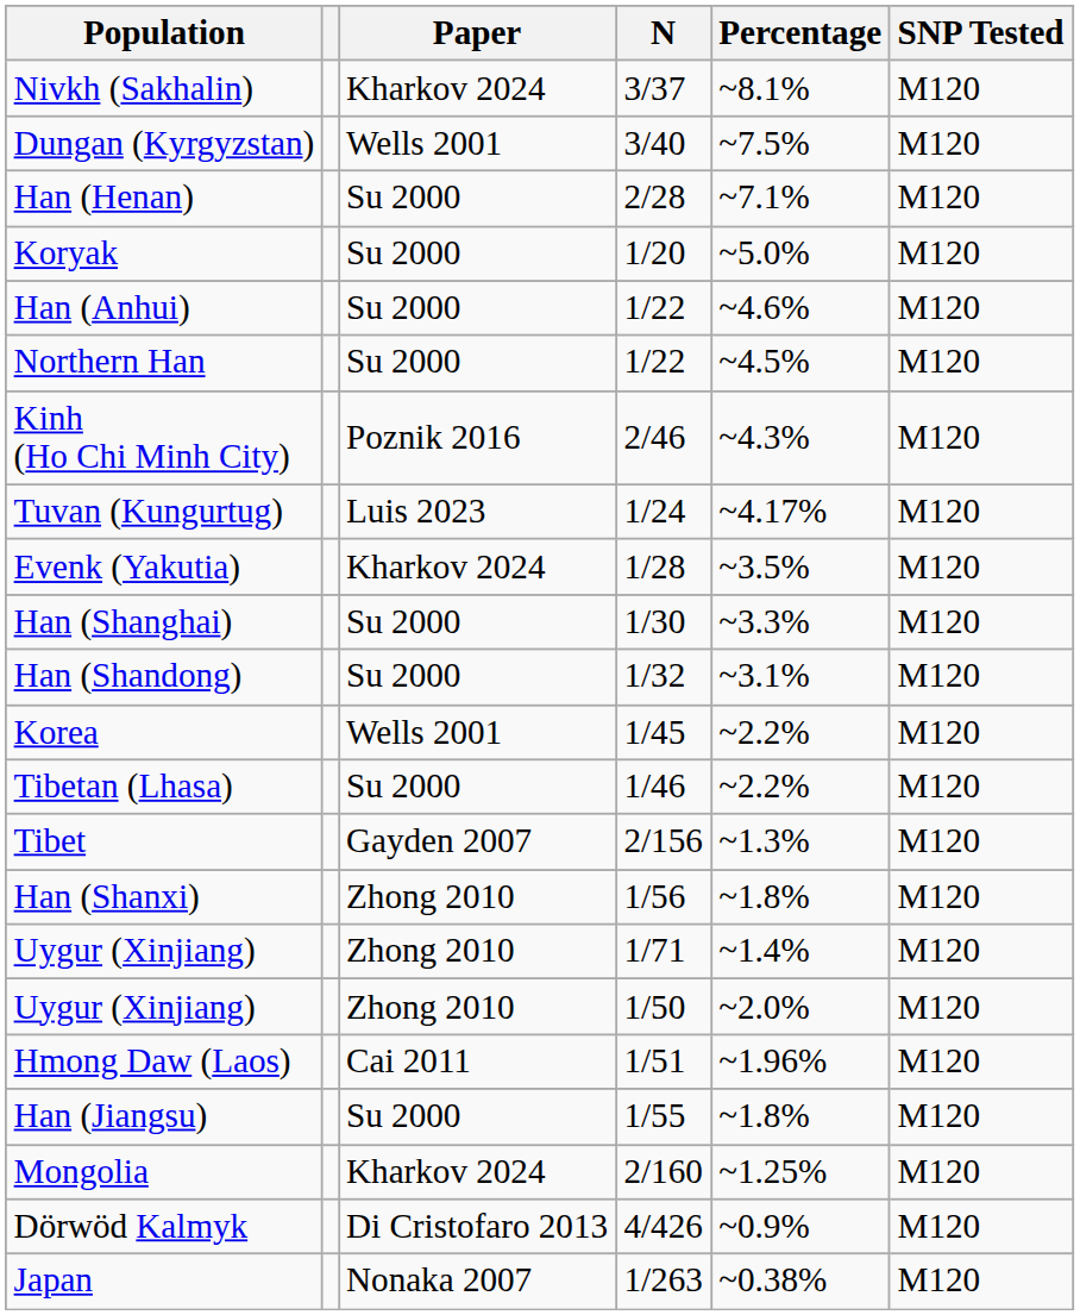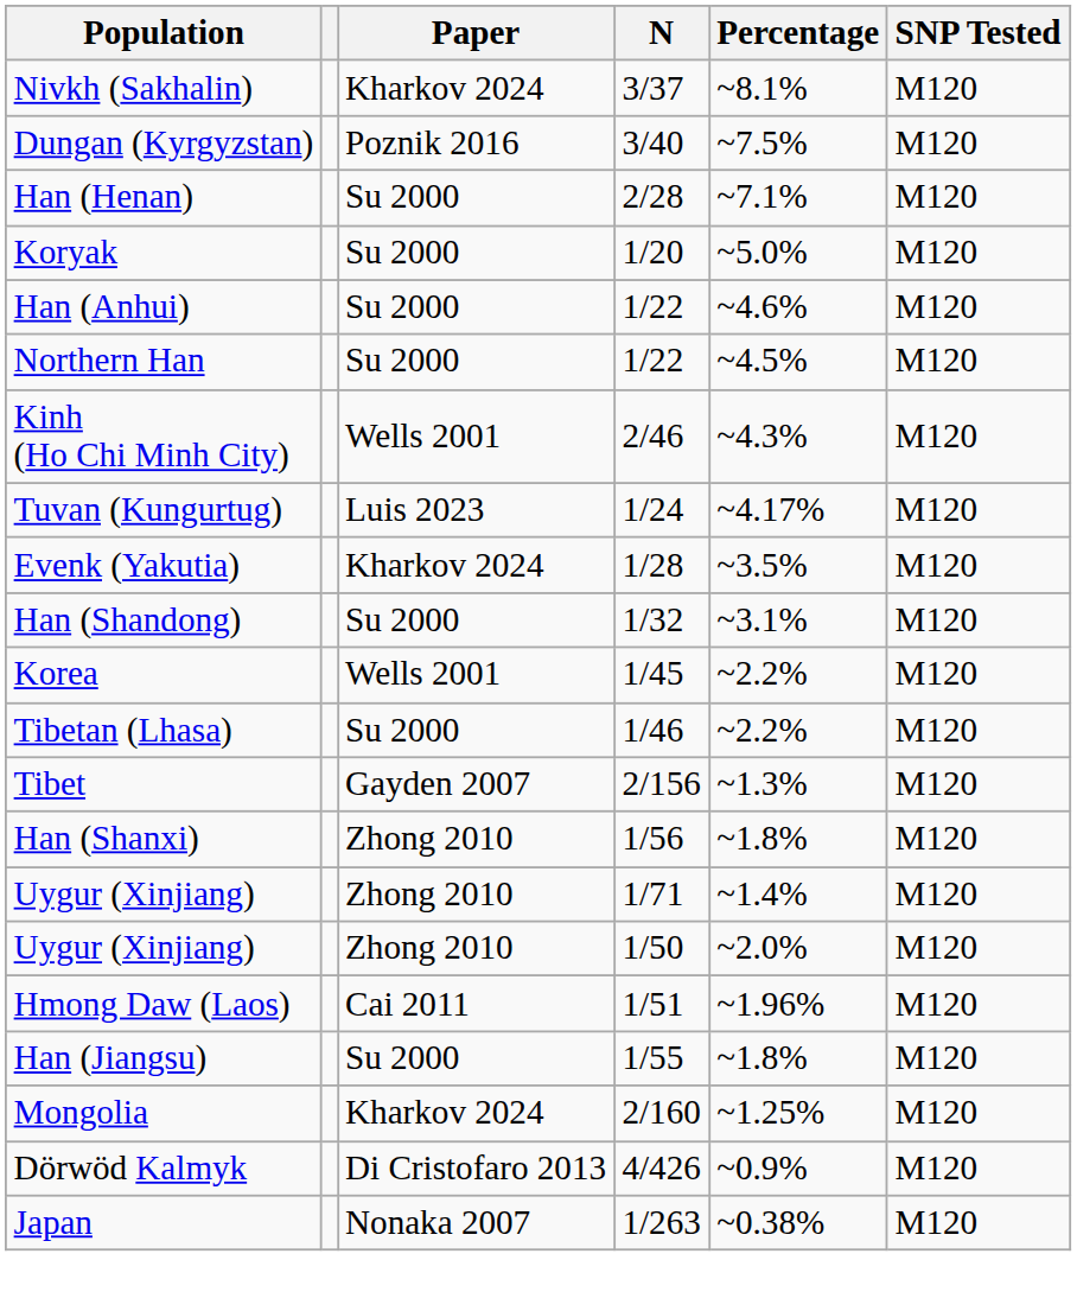Dungan (Kyrgyzstan) | Paper: Wells 2001 -> Poznik 2016
Kinh (Ho Chi Minh City) | Paper: Poznik 2016 -> Wells 2001
- row: Han (Shanghai) | Su 2000 | 1/30 | ~3.3% | M120
